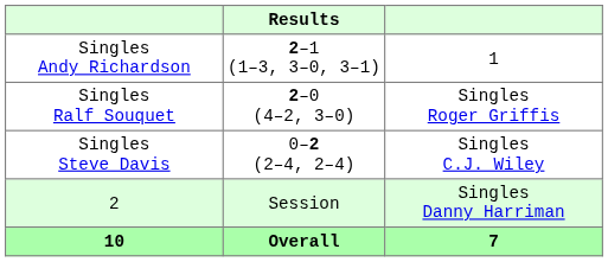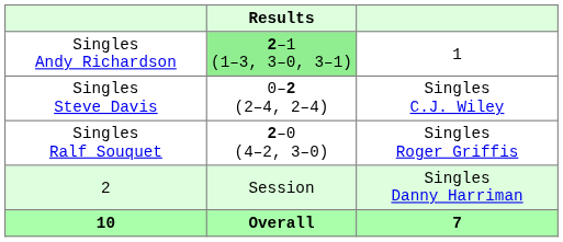Singles Andy Richardson | Results: no background -> lightgreen background
rows swapped: Singles Ralf Souquet <-> Singles Steve Davis
